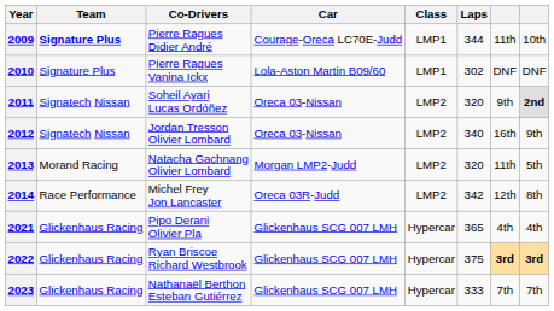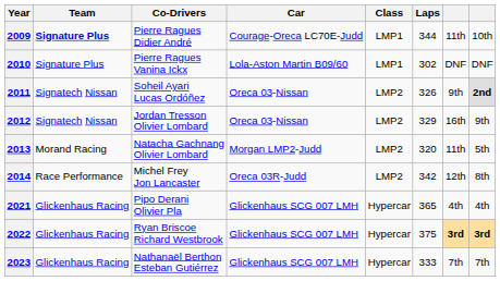2011 | Laps: 320 -> 326
2012 | Laps: 340 -> 329
